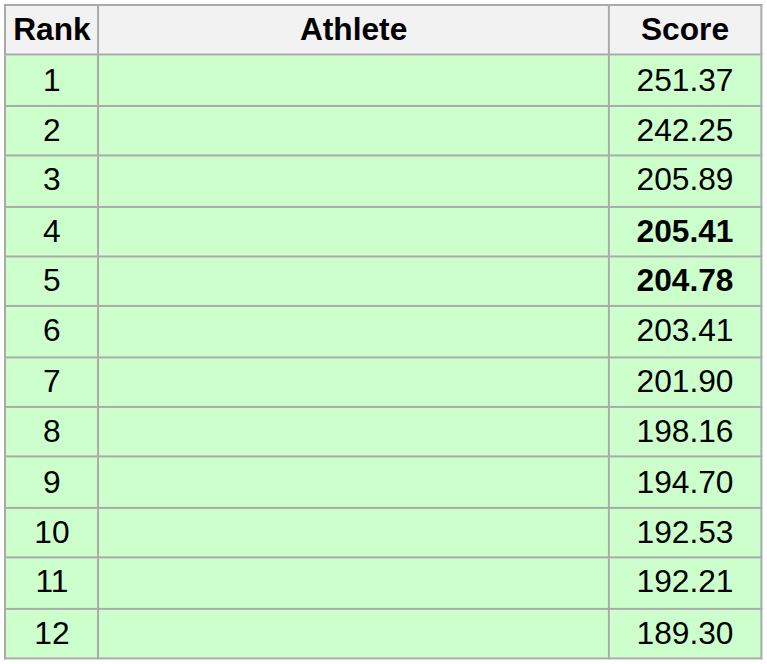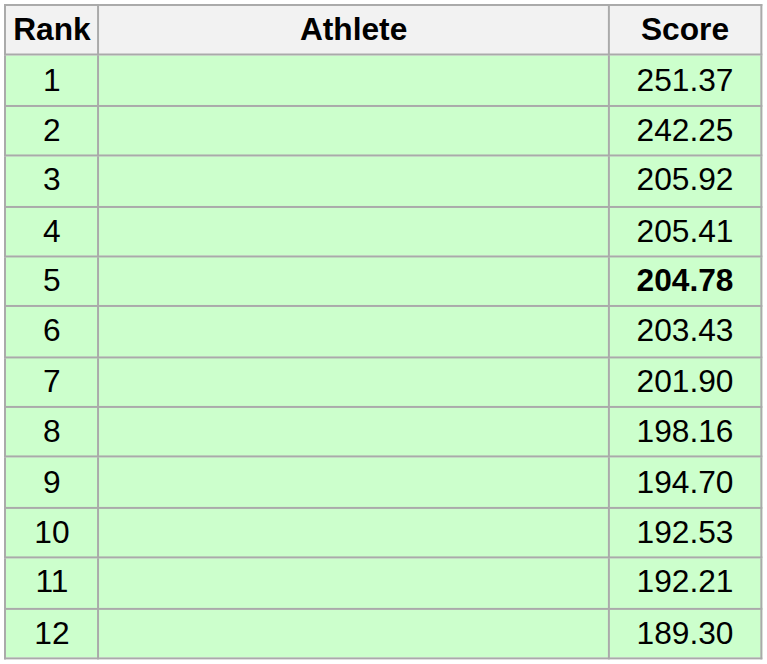3 | Score: 205.89 -> 205.92
4 | Score: bold -> normal
6 | Score: 203.41 -> 203.43
